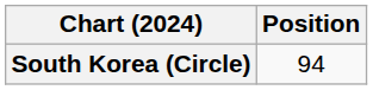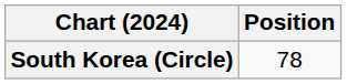South Korea (Circle) | Position: 94 -> 78
